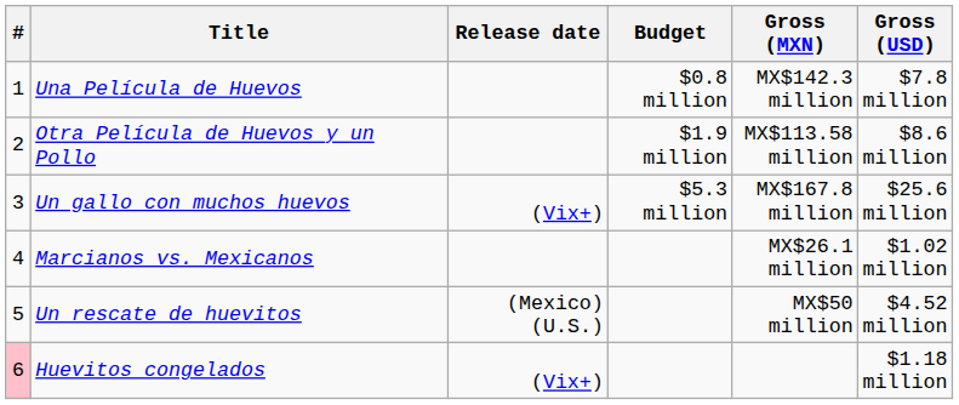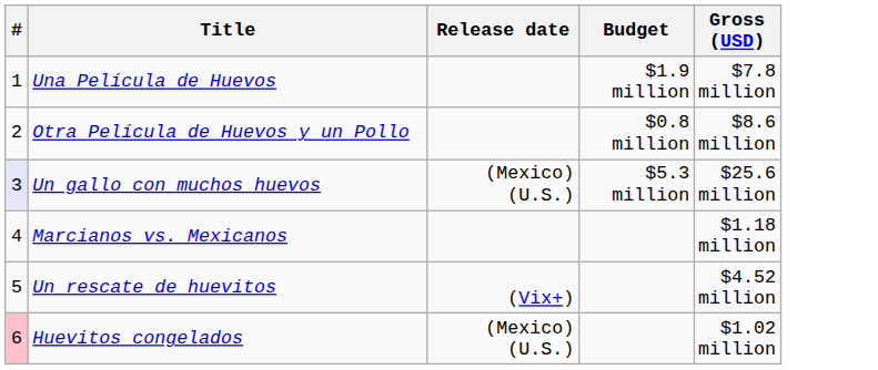- column: Gross (MXN) | MX$142.3 million | MX$113.58 million | MX$167.8 million | MX$26.1 million | MX$50 million
Una Película de Huevos | Budget: $0.8 million -> $1.9 million
Otra Película de Huevos y un Pollo | Budget: $1.9 million -> $0.8 million
Un gallo con muchos huevos | #: no background -> lavender background
Un gallo con muchos huevos | Release date: (Vix+) -> (Mexico) (U.S.)
Marcianos vs. Mexicanos | Gross (USD): $1.02 million -> $1.18 million
Un rescate de huevitos | Release date: (Mexico) (U.S.) -> (Vix+)
Huevitos congelados | Release date: (Vix+) -> (Mexico) (U.S.)
Huevitos congelados | Gross (USD): $1.18 million -> $1.02 million
